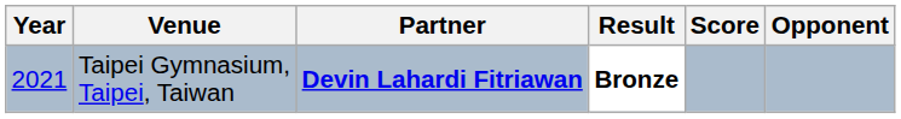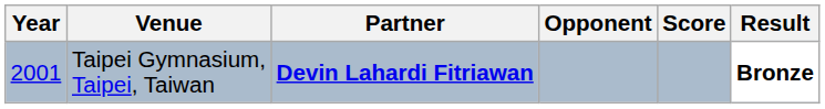columns swapped: Opponent <-> Result
Taipei Gymnasium, Taipei, Taiwan | Year: 2021 -> 2001
